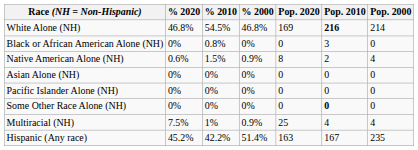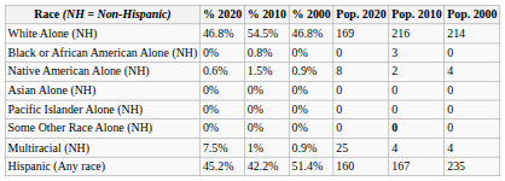White Alone (NH) | Pop. 2010: bold -> normal
Hispanic (Any race) | Pop. 2020: 163 -> 160
